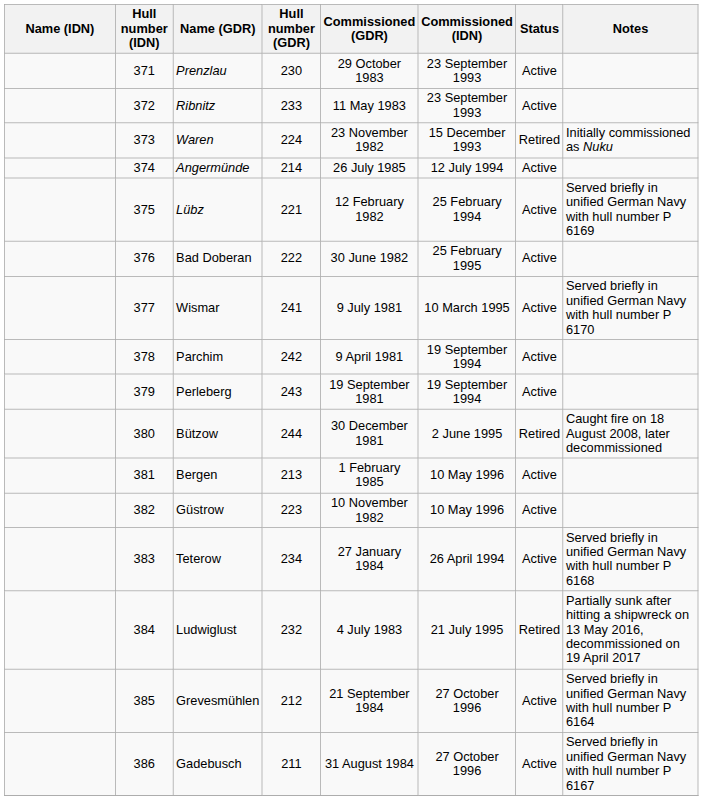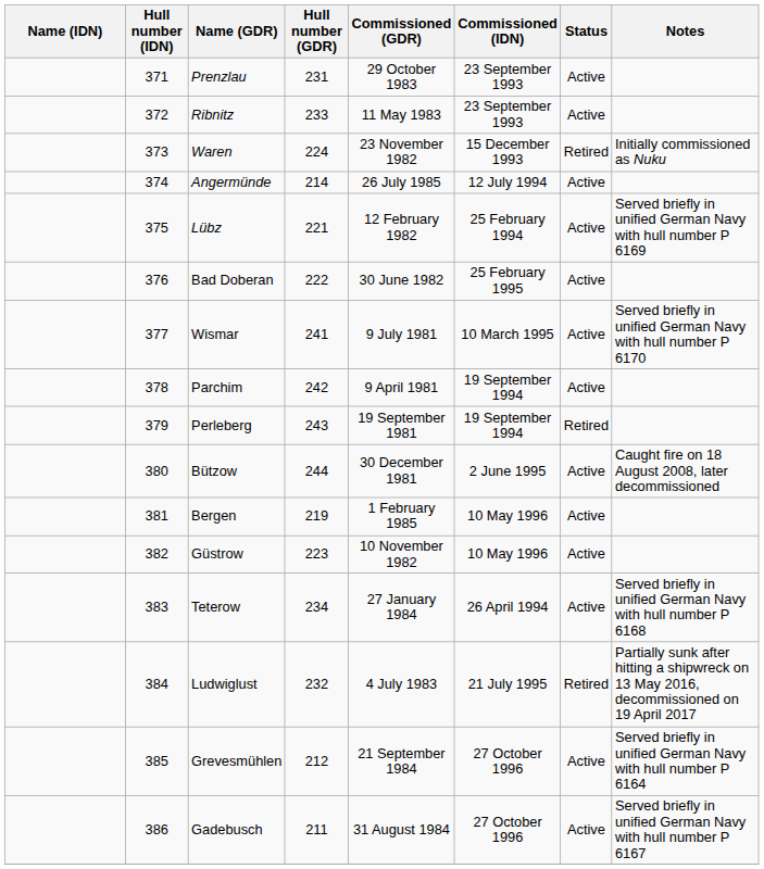Prenzlau | Hull number (GDR): 230 -> 231
Perleberg | Status: Active -> Retired
Bützow | Status: Retired -> Active
Bergen | Hull number (GDR): 213 -> 219
